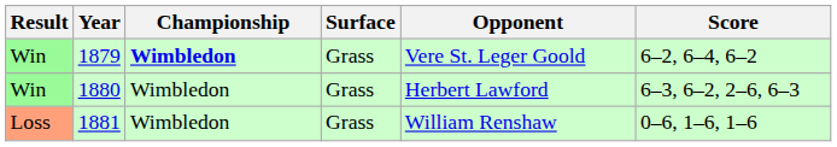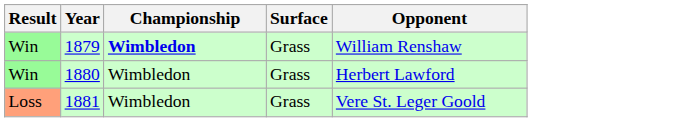- column: Score | 6–2, 6–4, 6–2 | 6–3, 6–2, 2–6, 6–3 | 0–6, 1–6, 1–6
1879 | Opponent: Vere St. Leger Goold -> William Renshaw
1881 | Opponent: William Renshaw -> Vere St. Leger Goold
